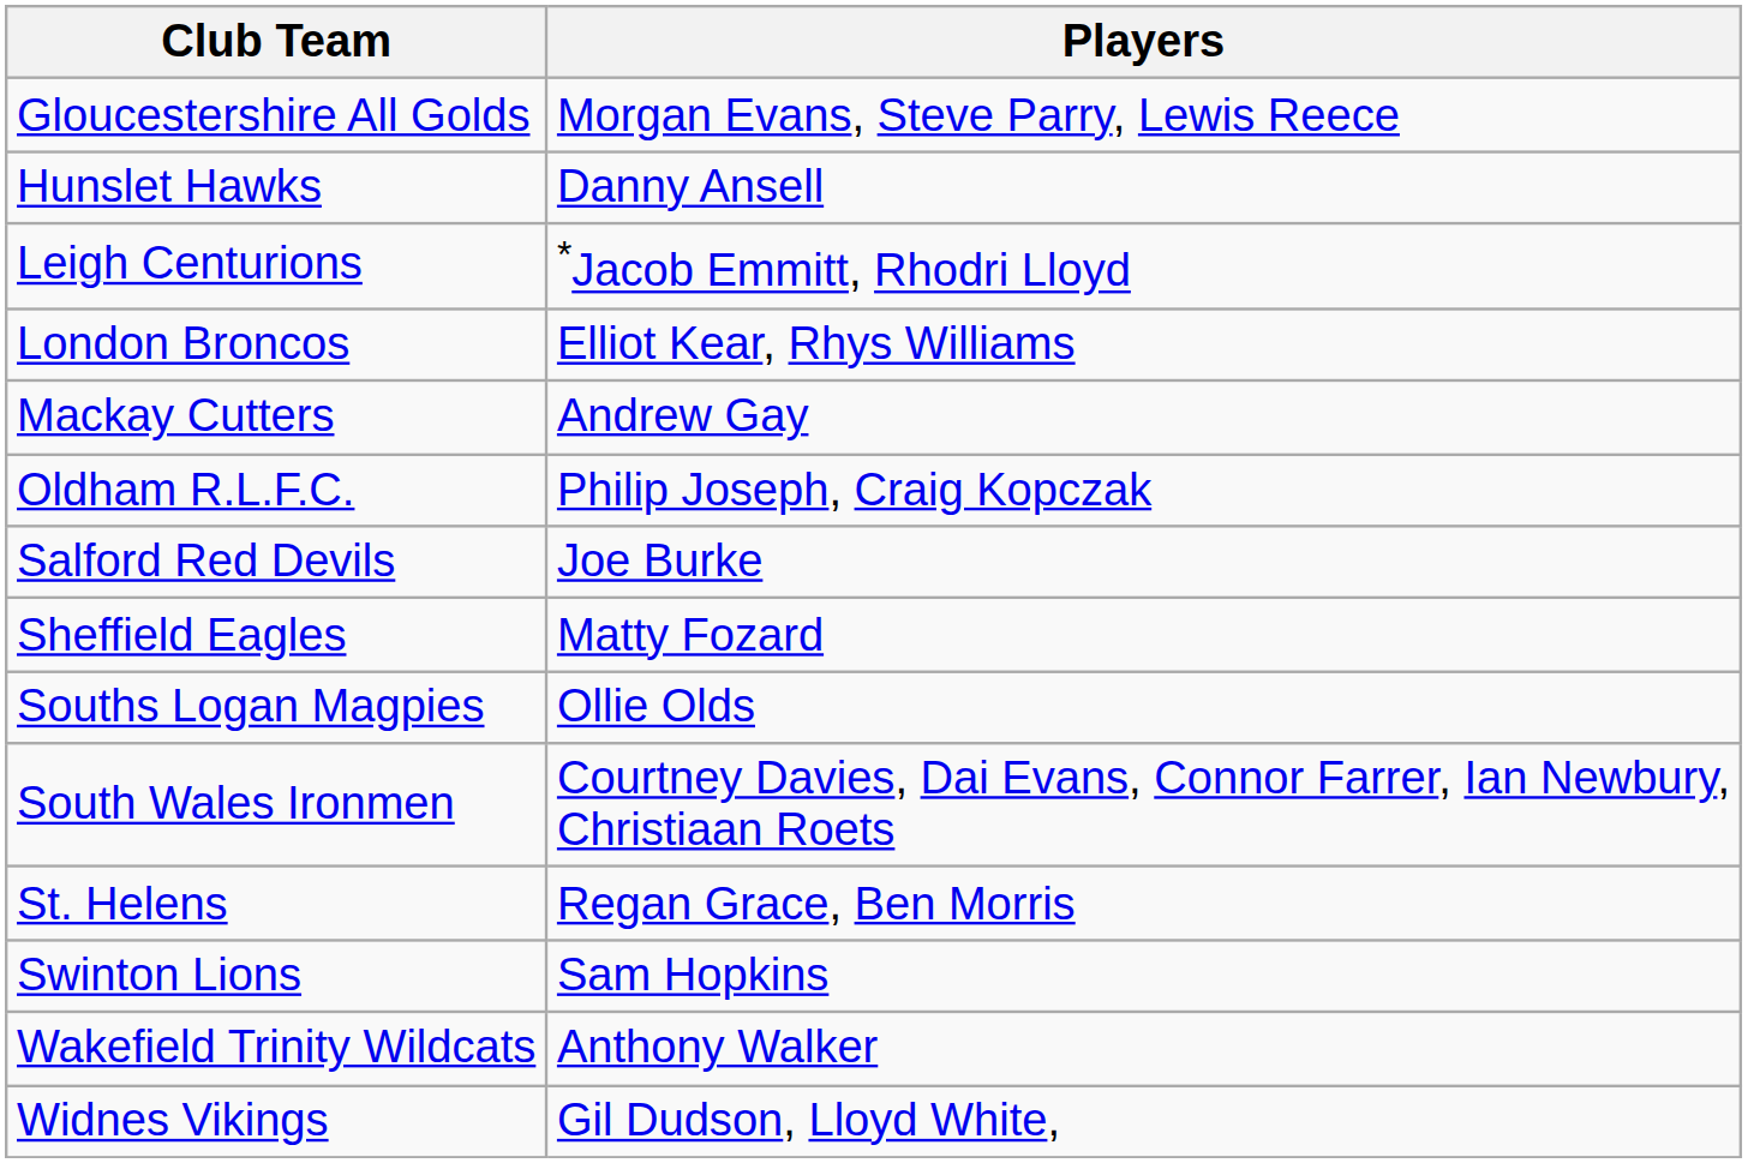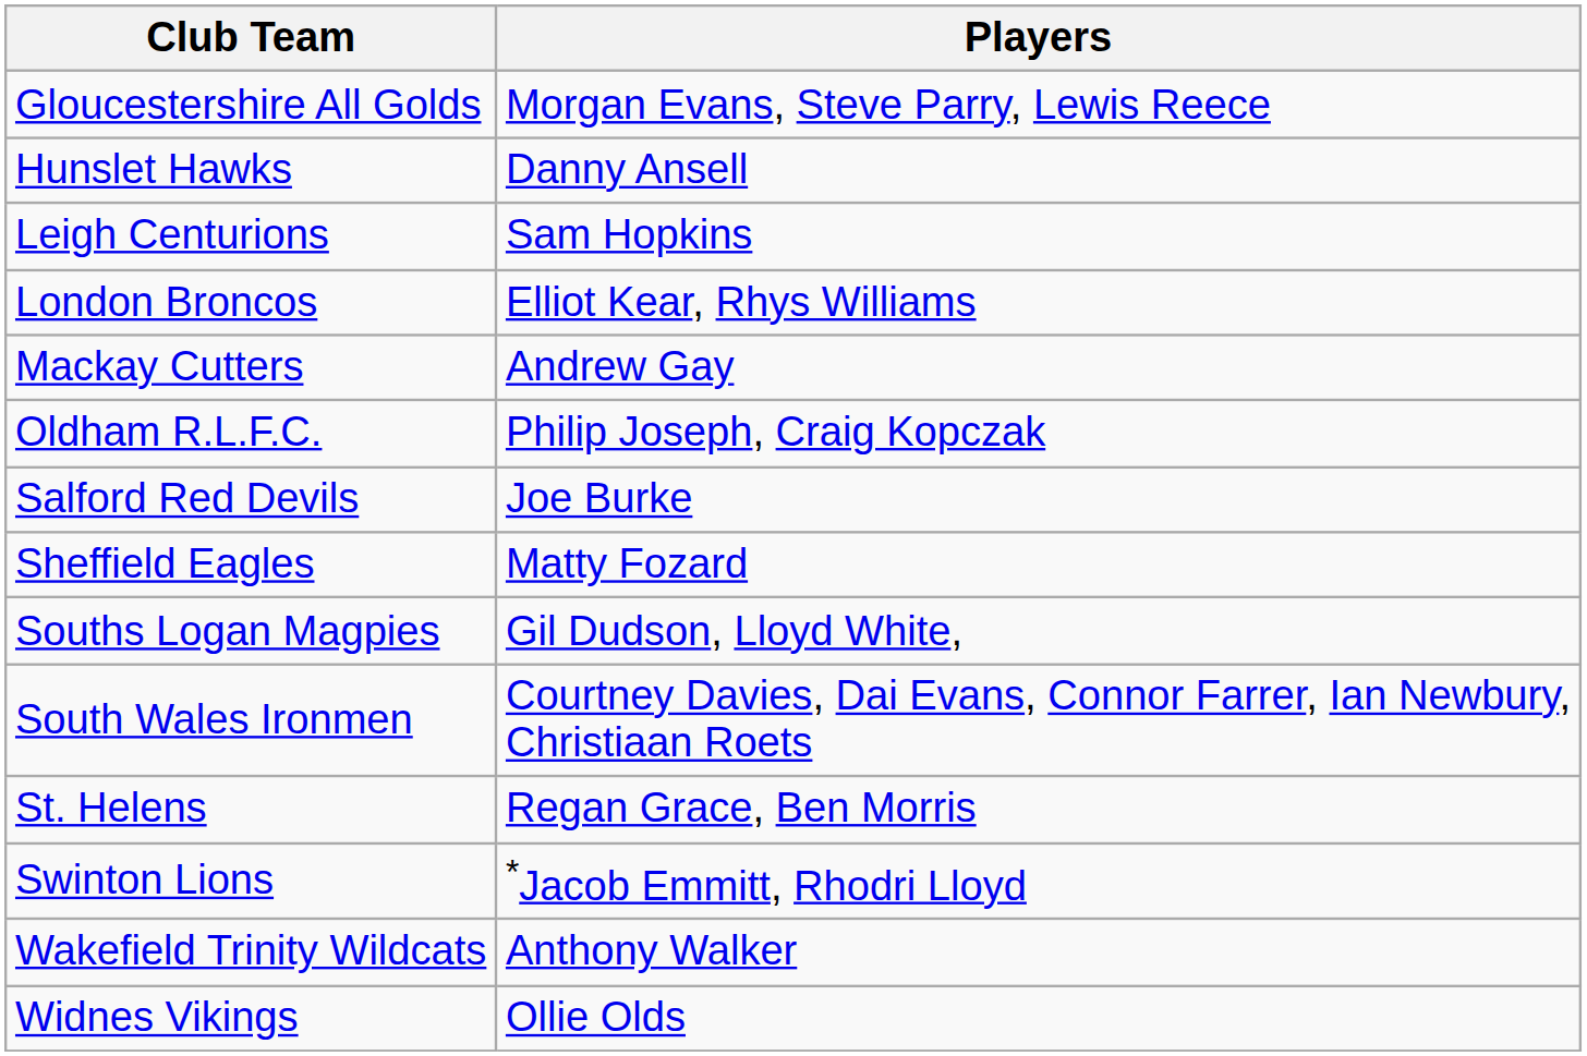Leigh Centurions | Players: *Jacob Emmitt, Rhodri Lloyd -> Sam Hopkins
Souths Logan Magpies | Players: Ollie Olds -> Gil Dudson, Lloyd White,
Swinton Lions | Players: Sam Hopkins -> *Jacob Emmitt, Rhodri Lloyd
Widnes Vikings | Players: Gil Dudson, Lloyd White, -> Ollie Olds
